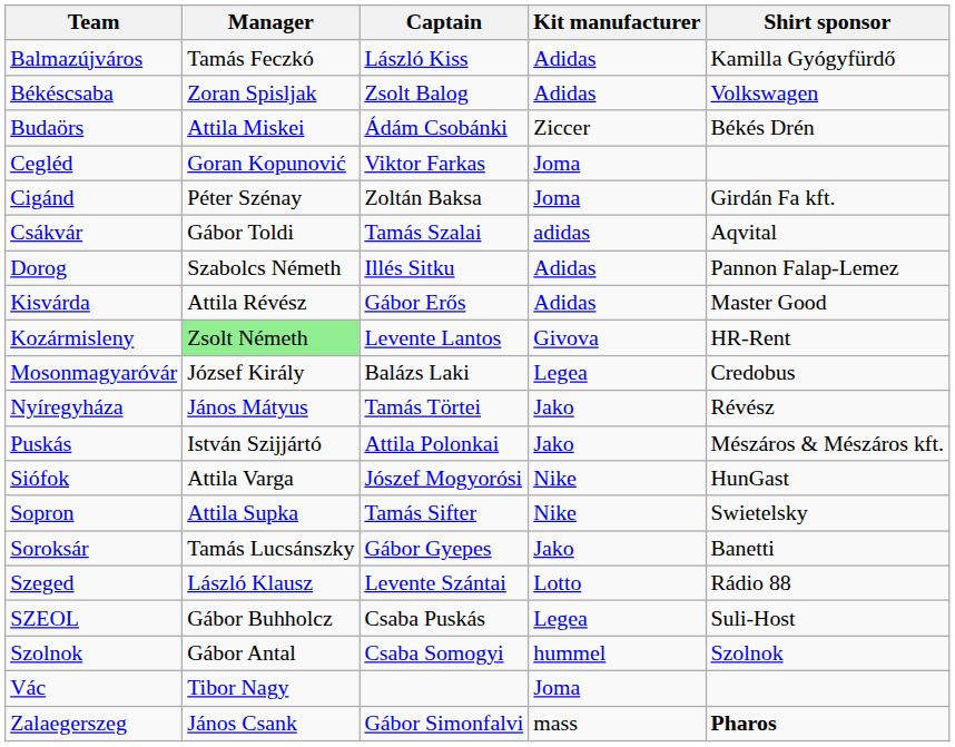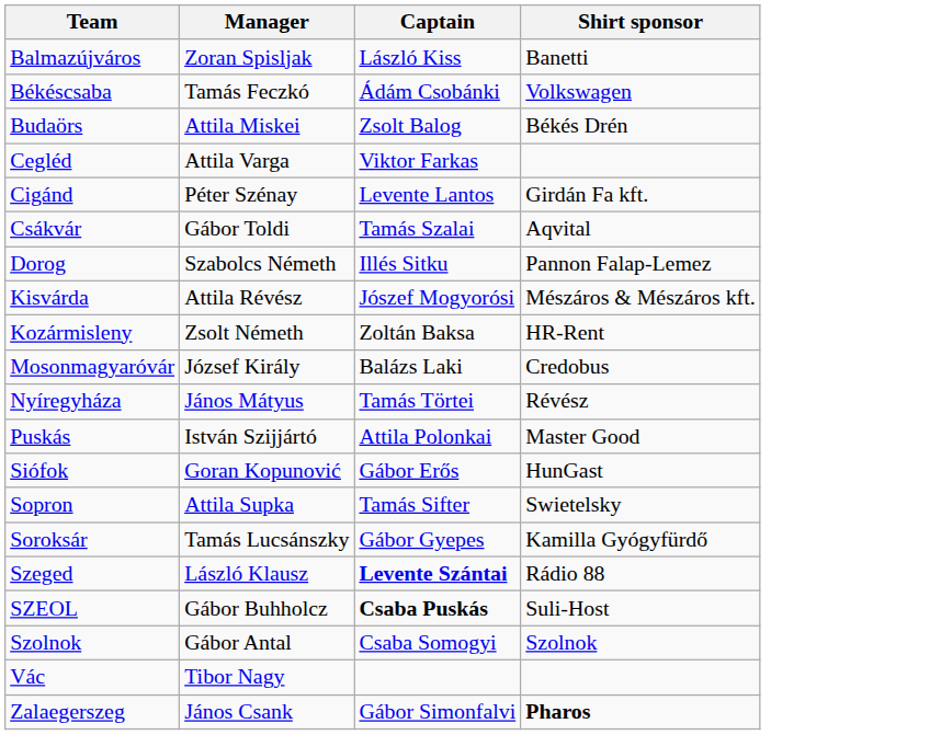- column: Kit manufacturer | Adidas | Adidas | Ziccer | Joma | Joma | adidas | Adidas | Adidas | Givova | Legea | Jako | Jako | Nike | Nike | Jako | Lotto | Legea | hummel | Joma | mass
Balmazújváros | Manager: Tamás Feczkó -> Zoran Spisljak
Balmazújváros | Shirt sponsor: Kamilla Gyógyfürdő -> Banetti
Békéscsaba | Manager: Zoran Spisljak -> Tamás Feczkó
Békéscsaba | Captain: Zsolt Balog -> Ádám Csobánki
Budaörs | Captain: Ádám Csobánki -> Zsolt Balog
Cegléd | Manager: Goran Kopunović -> Attila Varga
Cigánd | Captain: Zoltán Baksa -> Levente Lantos
Kisvárda | Captain: Gábor Erős -> Jószef Mogyorósi
Kisvárda | Shirt sponsor: Master Good -> Mészáros & Mészáros kft.
Kozármisleny | Manager: lightgreen background -> no background
Kozármisleny | Captain: Levente Lantos -> Zoltán Baksa
Puskás | Shirt sponsor: Mészáros & Mészáros kft. -> Master Good
Siófok | Manager: Attila Varga -> Goran Kopunović
Siófok | Captain: Jószef Mogyorósi -> Gábor Erős
Soroksár | Shirt sponsor: Banetti -> Kamilla Gyógyfürdő
Szeged | Captain: normal -> bold
SZEOL | Captain: normal -> bold
